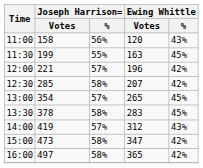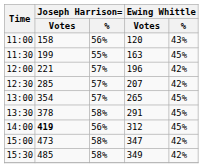12:30 | Joseph Harrison= / %: 58% -> 57%
13:30 | Ewing Whittle / Votes: 283 -> 291
14:00 | Joseph Harrison= / Votes: normal -> bold
14:00 | Joseph Harrison= / %: 57% -> 56%
14:00 | Ewing Whittle / %: 43% -> 45%
+ row: 15:30 | 485 | 58% | 349 | 42%
- row: 16:00 | 497 | 58% | 365 | 42%
